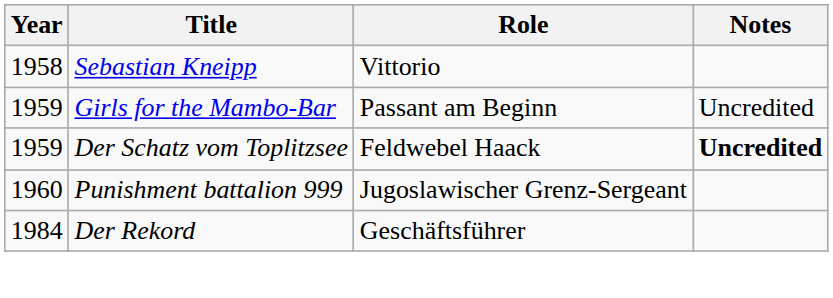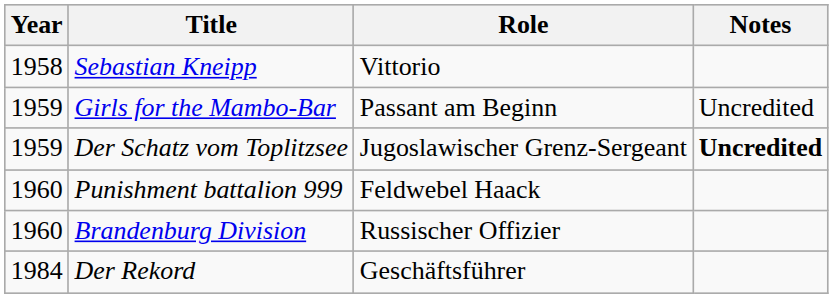Der Schatz vom Toplitzsee | Role: Feldwebel Haack -> Jugoslawischer Grenz-Sergeant
Punishment battalion 999 | Role: Jugoslawischer Grenz-Sergeant -> Feldwebel Haack
+ row: 1960 | Brandenburg Division | Russischer Offizier
